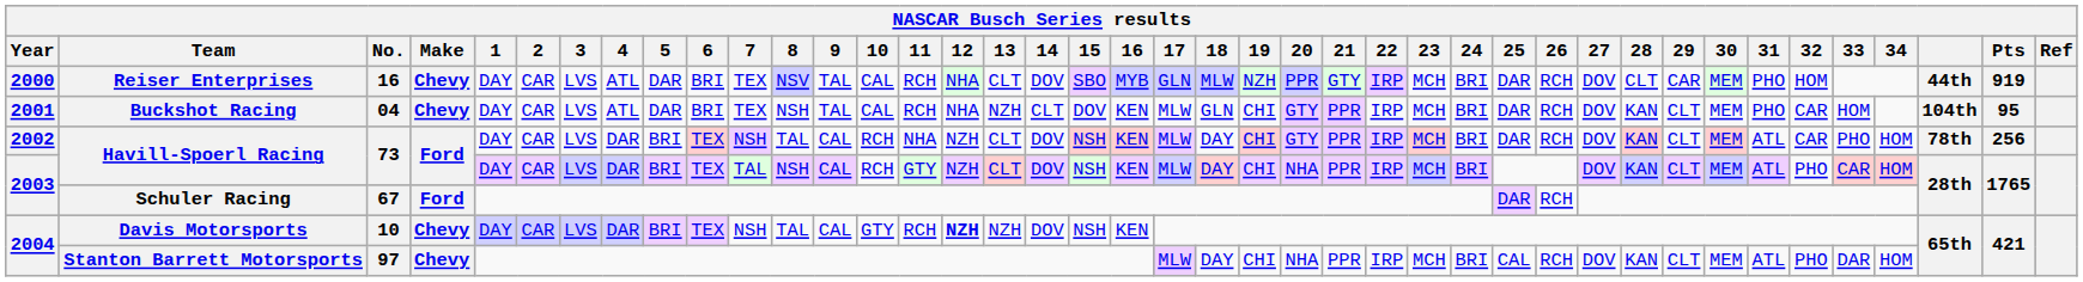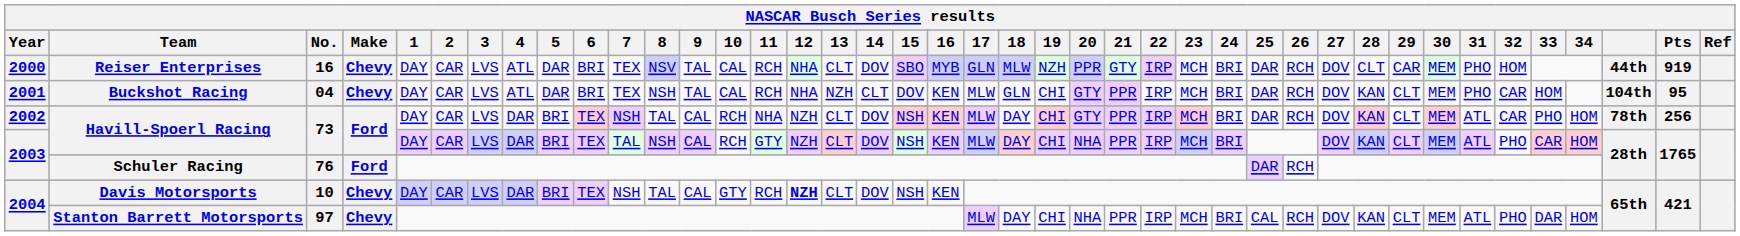Schuler Racing | No.: 67 -> 76
Davis Motorsports | 13: NZH -> CLT
